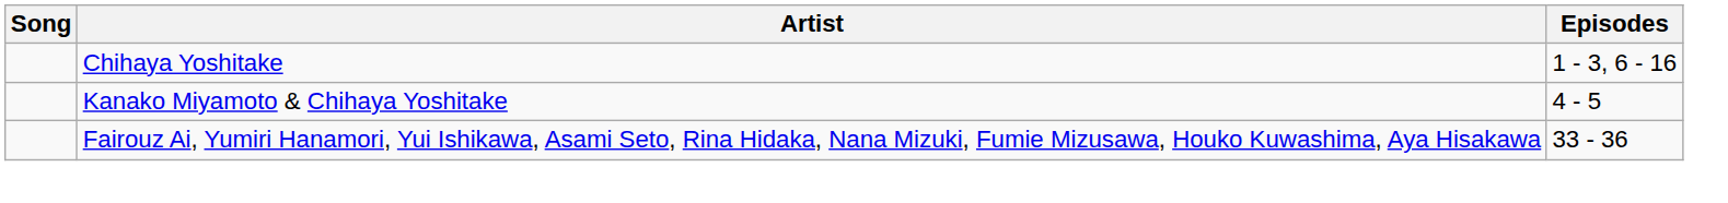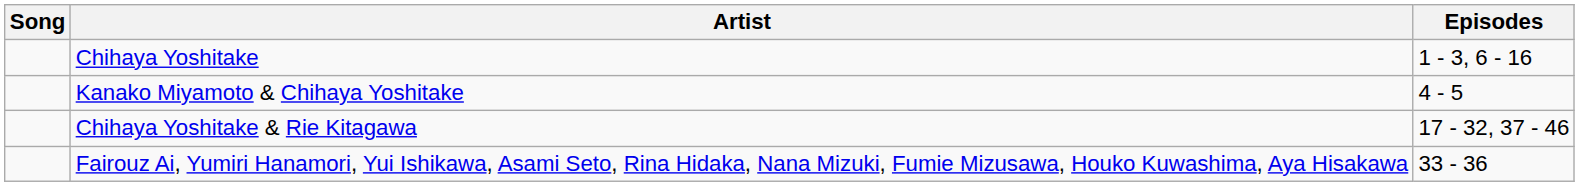+ row: Chihaya Yoshitake & Rie Kitagawa | 17 - 32, 37 - 46
